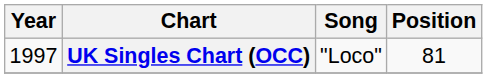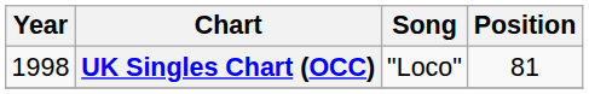UK Singles Chart (OCC) | Year: 1997 -> 1998
